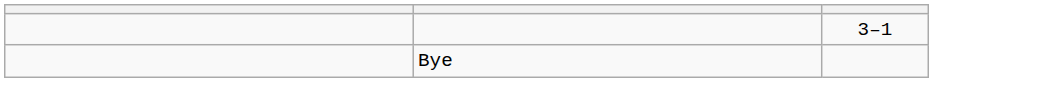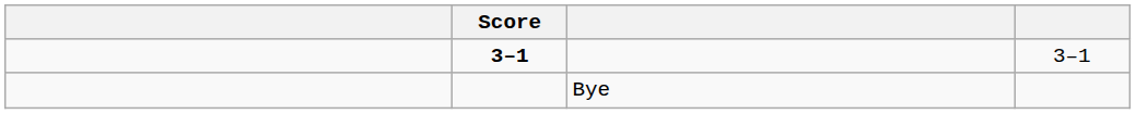+ column: Score | 3–1
